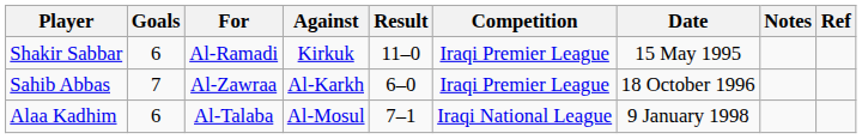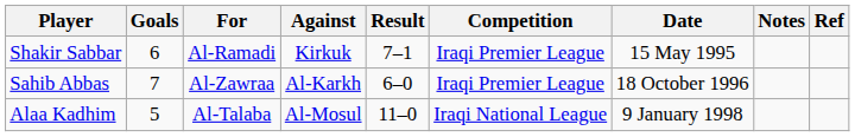Shakir Sabbar | Result: 11–0 -> 7–1
Alaa Kadhim | Goals: 6 -> 5
Alaa Kadhim | Result: 7–1 -> 11–0
